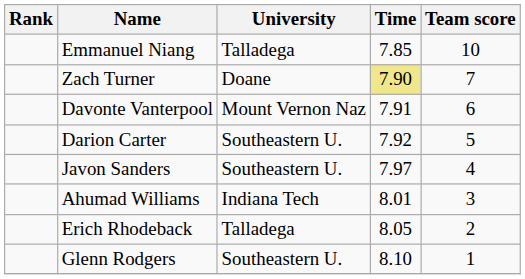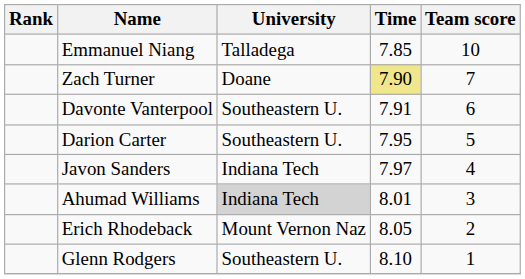Davonte Vanterpool | University: Mount Vernon Naz -> Southeastern U.
Darion Carter | Time: 7.92 -> 7.95
Javon Sanders | University: Southeastern U. -> Indiana Tech
Ahumad Williams | University: no background -> lightgrey background
Erich Rhodeback | University: Talladega -> Mount Vernon Naz
